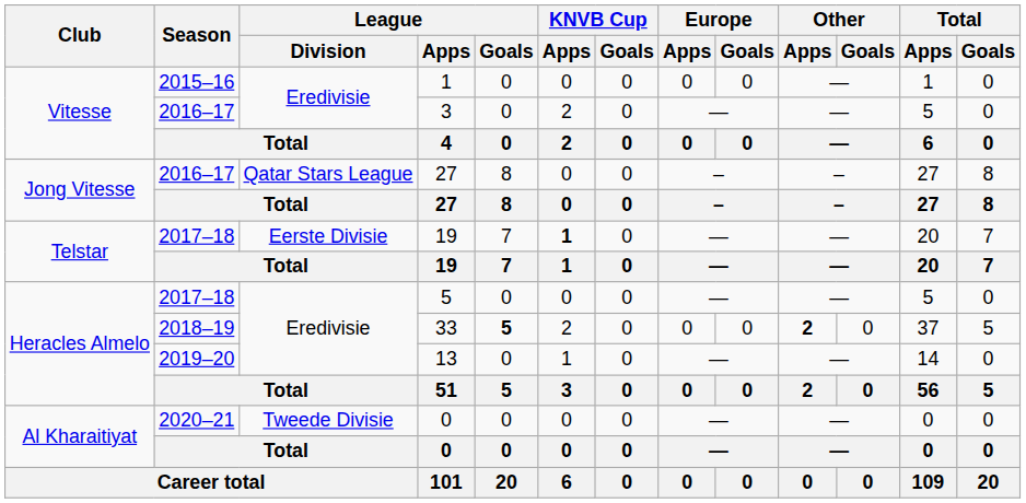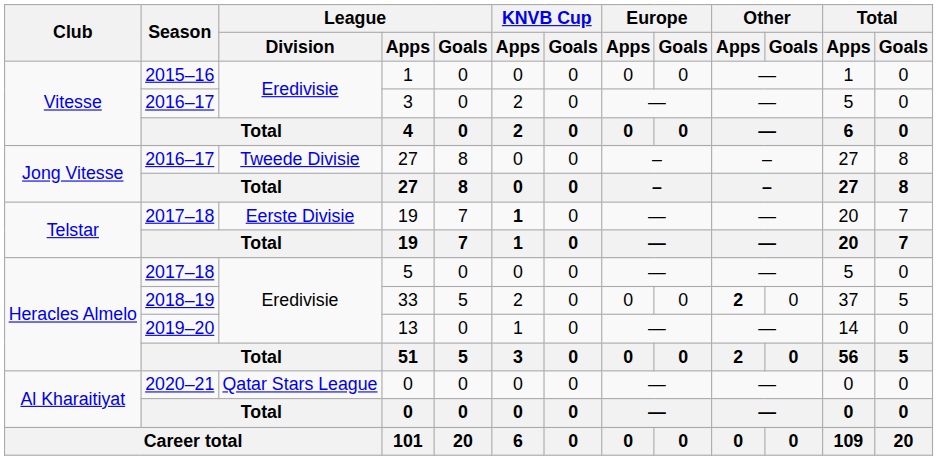2016–17 / 27 | League / Division: Qatar Stars League -> Tweede Divisie
33 | League / Goals: bold -> normal
2020–21 / 0 | League / Division: Tweede Divisie -> Qatar Stars League
